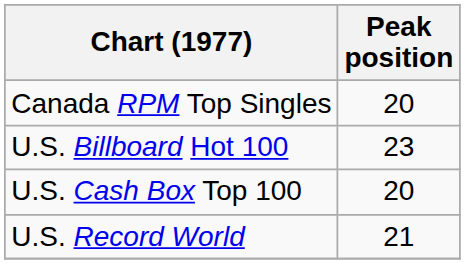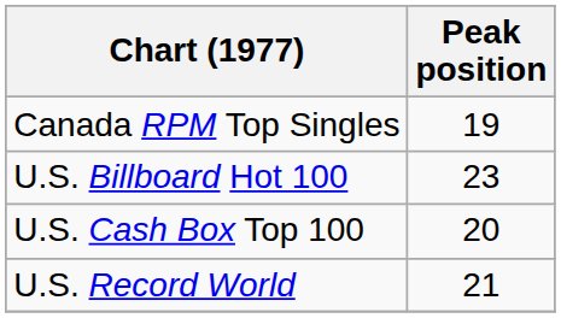Canada RPM Top Singles | Peak position: 20 -> 19
